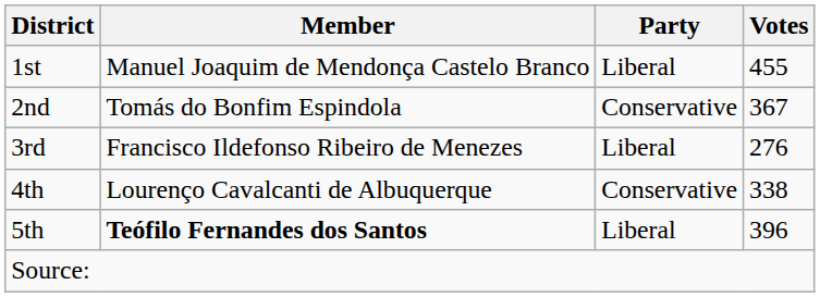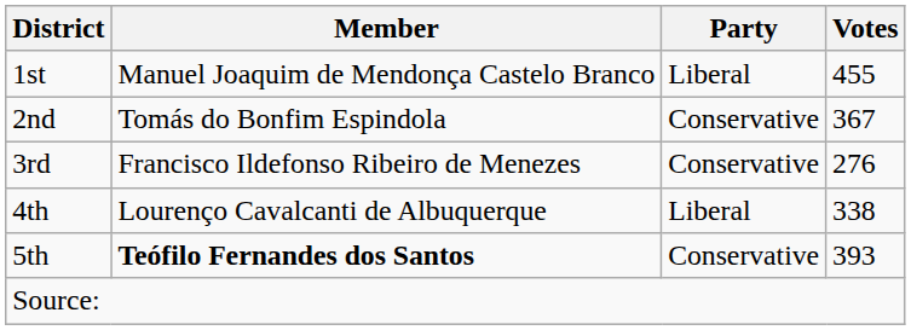3rd | Party: Liberal -> Conservative
4th | Party: Conservative -> Liberal
5th | Party: Liberal -> Conservative
5th | Votes: 396 -> 393
